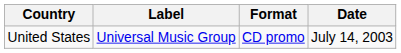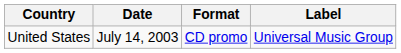columns swapped: Date <-> Label
